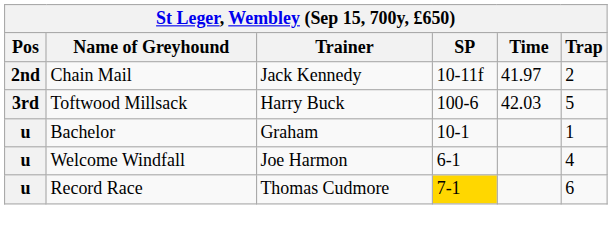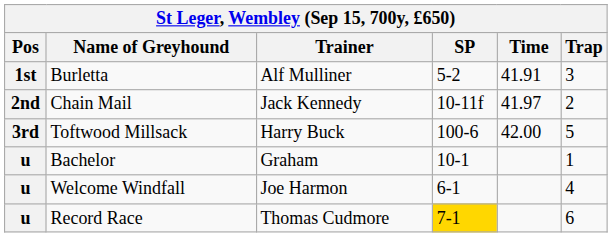+ row: 1st | Burletta | Alf Mulliner | 5-2 | 41.91 | 3
Toftwood Millsack | Time: 42.03 -> 42.00
